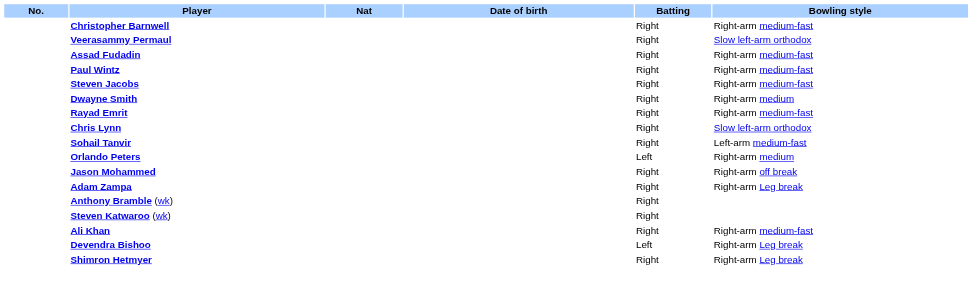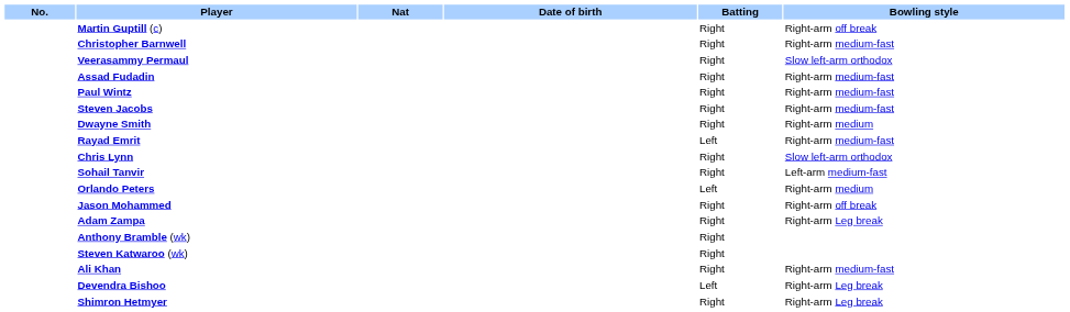+ row: Martin Guptill (c) | Right | Right-arm off break
Rayad Emrit | Batting: Right -> Left
